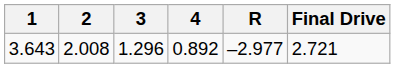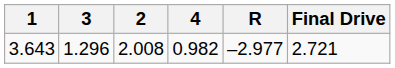columns swapped: 2 <-> 3
3.643 | 4: 0.892 -> 0.982
